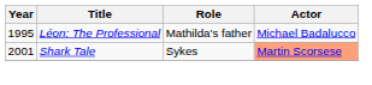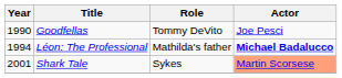+ row: 1990 | Goodfellas | Tommy DeVito | Joe Pesci
Léon: The Professional | Year: 1995 -> 1994
Léon: The Professional | Actor: normal -> bold
